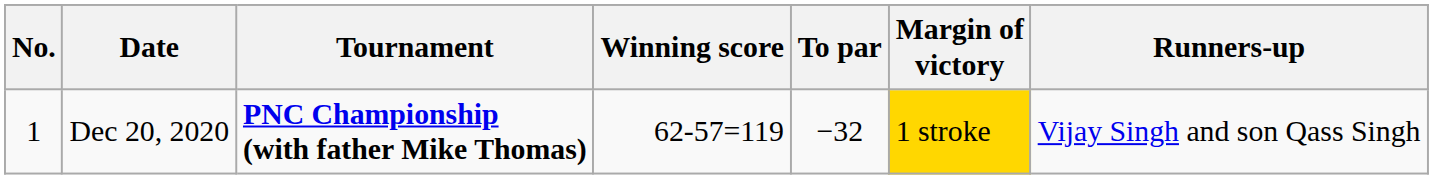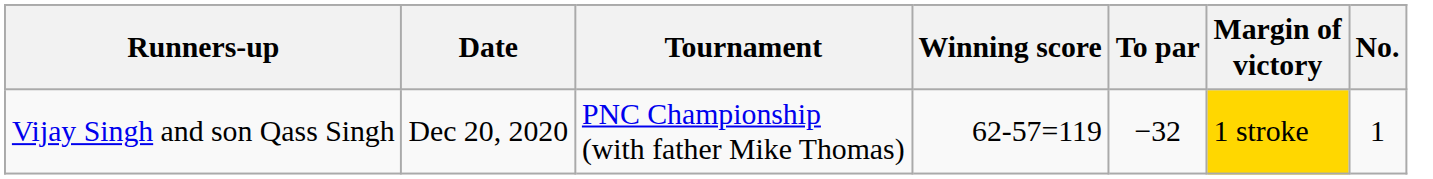columns swapped: No. <-> Runners-up
Dec 20, 2020 | Tournament: bold -> normal
